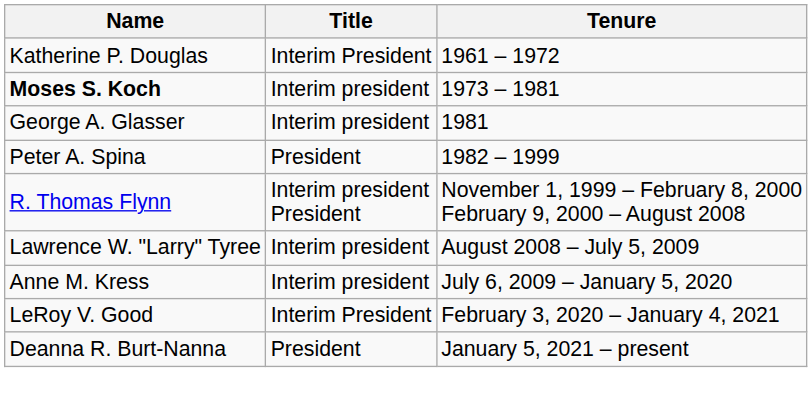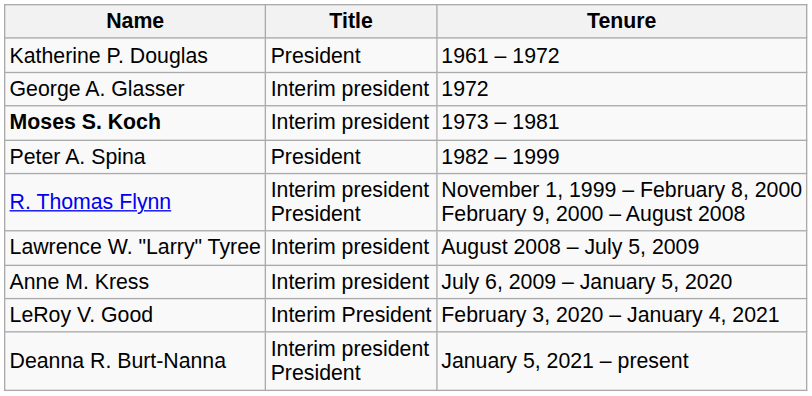1961 – 1972 | Title: Interim President -> President
+ row: George A. Glasser | Interim president | 1972
- row: George A. Glasser | Interim president | 1981
January 5, 2021 – present | Title: President -> Interim president President
